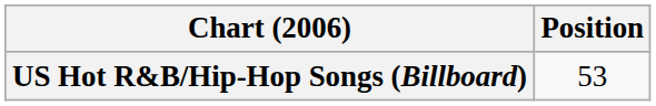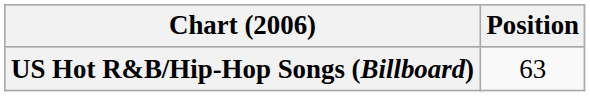US Hot R&B/Hip-Hop Songs (Billboard) | Position: 53 -> 63
